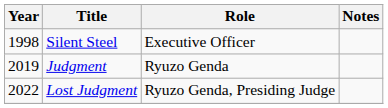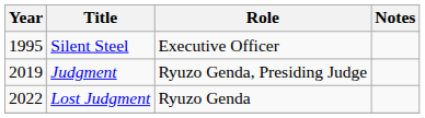Silent Steel | Year: 1998 -> 1995
Judgment | Role: Ryuzo Genda -> Ryuzo Genda, Presiding Judge
Lost Judgment | Role: Ryuzo Genda, Presiding Judge -> Ryuzo Genda
